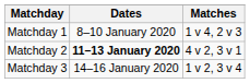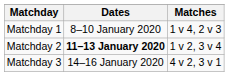Matchday 2 | Matches: 4 v 2, 3 v 1 -> 1 v 2, 3 v 4
Matchday 3 | Matches: 1 v 2, 3 v 4 -> 4 v 2, 3 v 1
